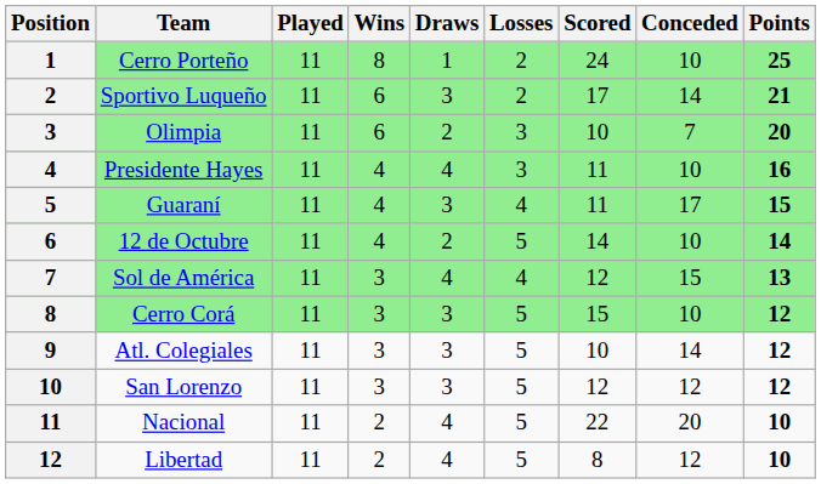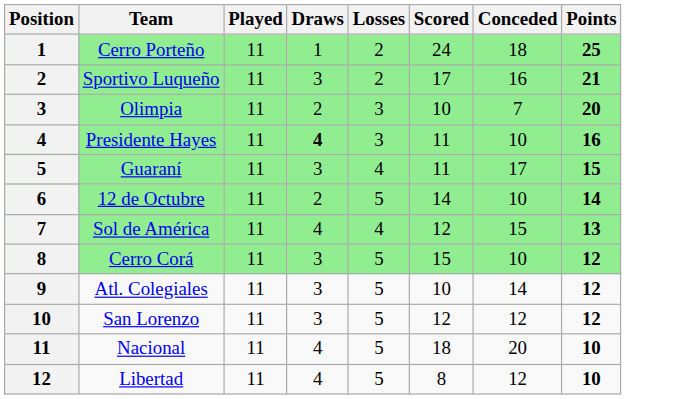- column: Wins | 8 | 6 | 6 | 4 | 4 | 4 | 3 | 3 | 3 | 3 | 2 | 2
Cerro Porteño | Conceded: 10 -> 18
Sportivo Luqueño | Conceded: 14 -> 16
Presidente Hayes | Draws: normal -> bold
Nacional | Scored: 22 -> 18
